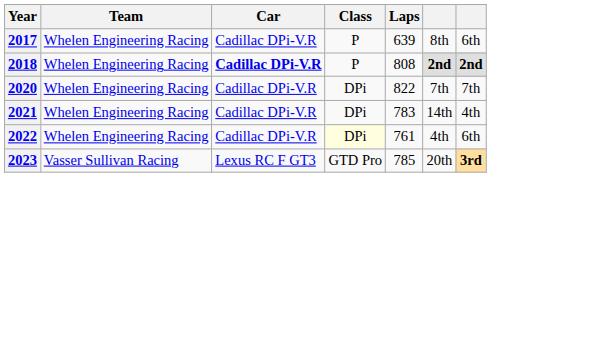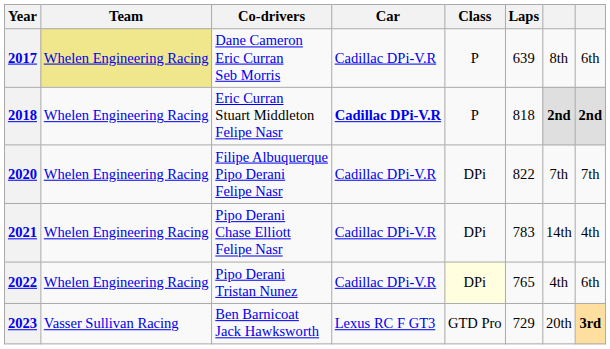+ column: Co-drivers | Dane Cameron Eric Curran Seb Morris | Eric Curran Stuart Middleton Felipe Nasr | Filipe Albuquerque Pipo Derani Felipe Nasr | Pipo Derani Chase Elliott Felipe Nasr | Pipo Derani Tristan Nunez | Ben Barnicoat Jack Hawksworth
2017 | Team: no background -> khaki background
2018 | Laps: 808 -> 818
2022 | Laps: 761 -> 765
2023 | Laps: 785 -> 729
